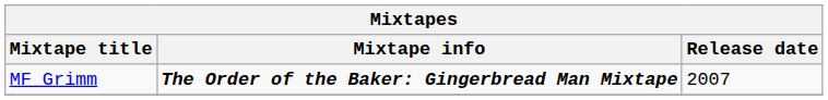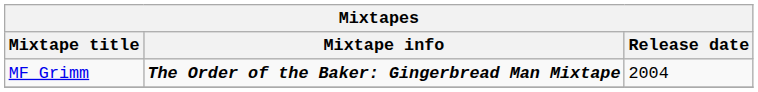MF Grimm | Release date: 2007 -> 2004
